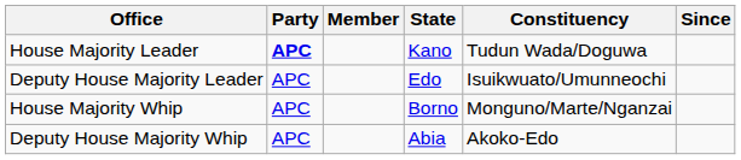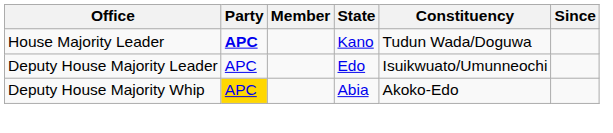- row: House Majority Whip | APC | Borno | Monguno/Marte/Nganzai
Deputy House Majority Whip | Party: no background -> gold background
